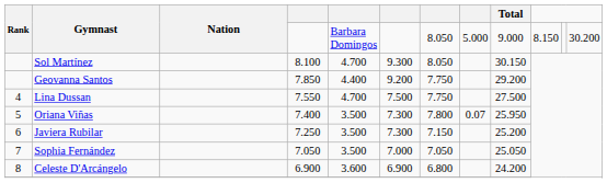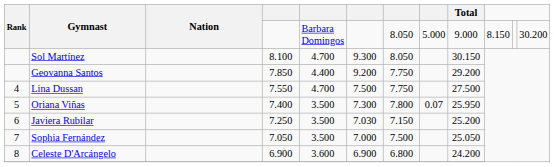Javiera Rubilar | column 6: 7.300 -> 7.030
Sophia Fernández | column 7: 7.050 -> 7.500
